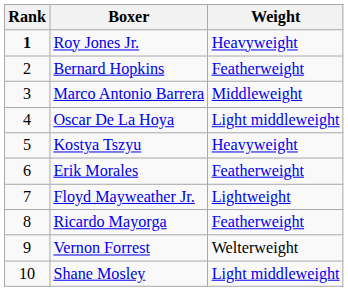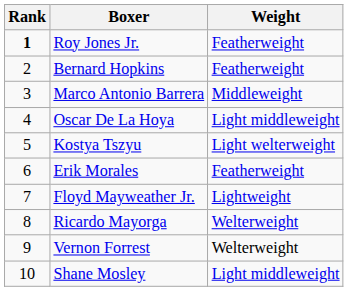Roy Jones Jr. | Weight: Heavyweight -> Featherweight
Kostya Tszyu | Weight: Heavyweight -> Light welterweight
Ricardo Mayorga | Weight: Featherweight -> Welterweight
